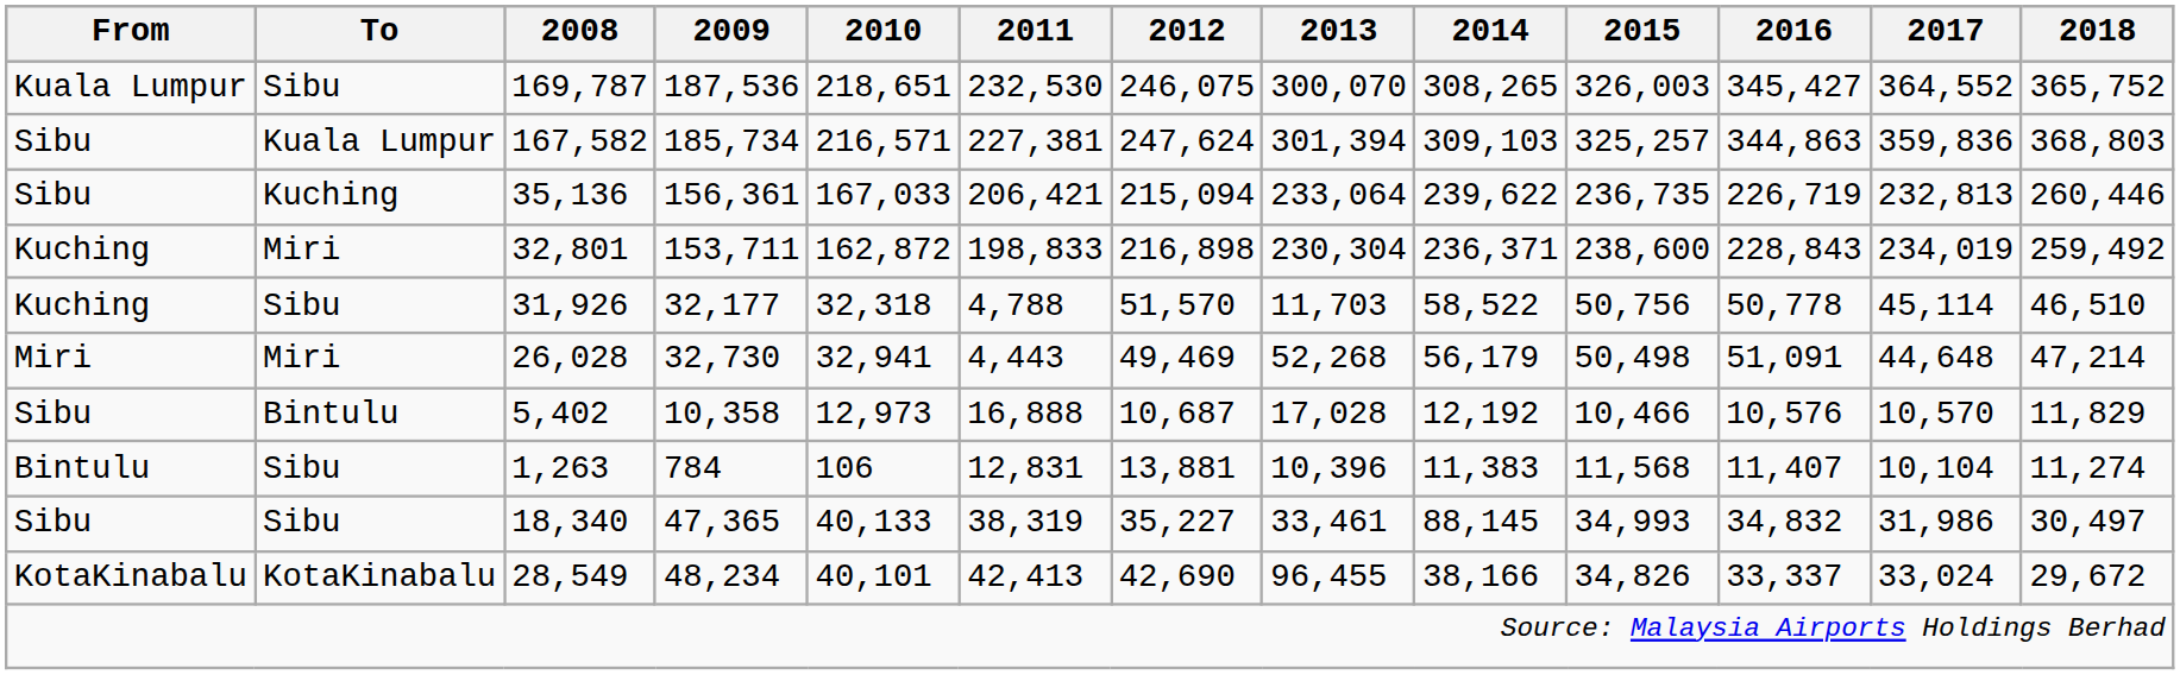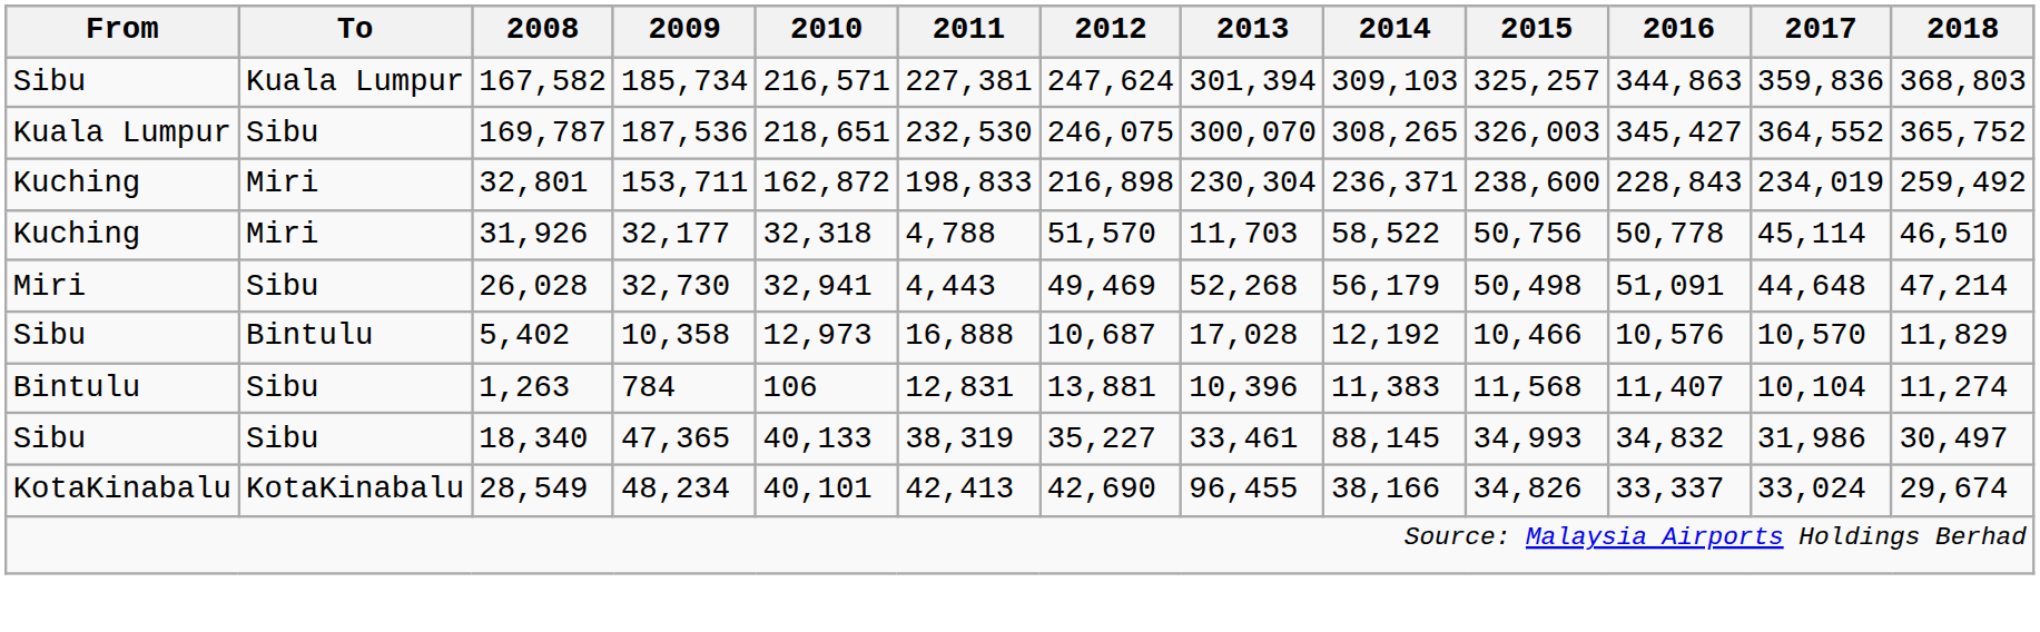rows swapped: 167,582 <-> 169,787
- row: Sibu | Kuching | 35,136 | 156,361 | 167,033 | 206,421 | 215,094 | 233,064 | 239,622 | 236,735 | 226,719 | 232,813 | 260,446
31,926 | To: Sibu -> Miri
26,028 | To: Miri -> Sibu
28,549 | 2018: 29,672 -> 29,674
